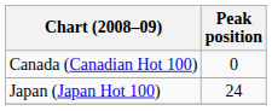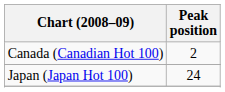Canada (Canadian Hot 100) | Peak position: 0 -> 2
